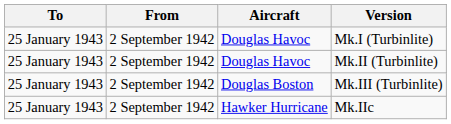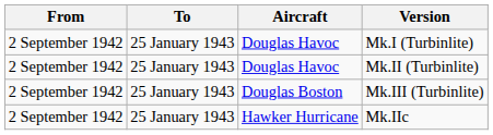columns swapped: From <-> To
